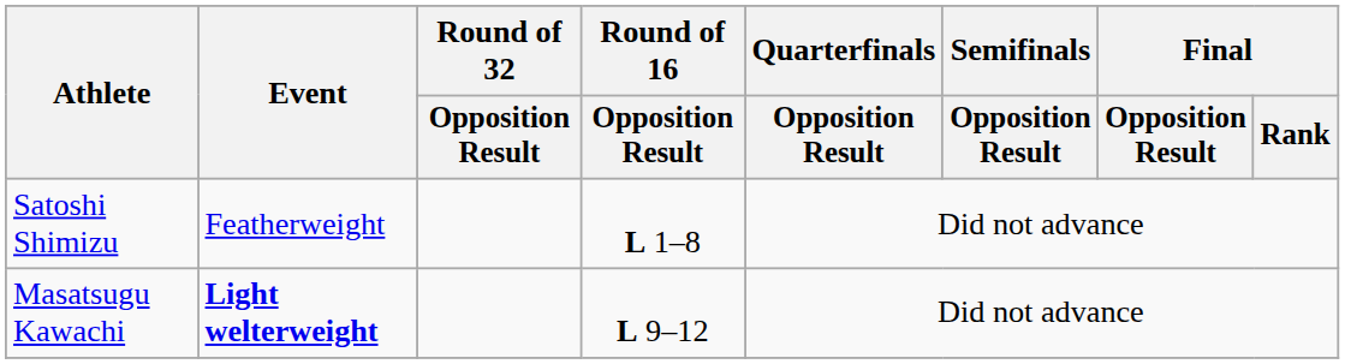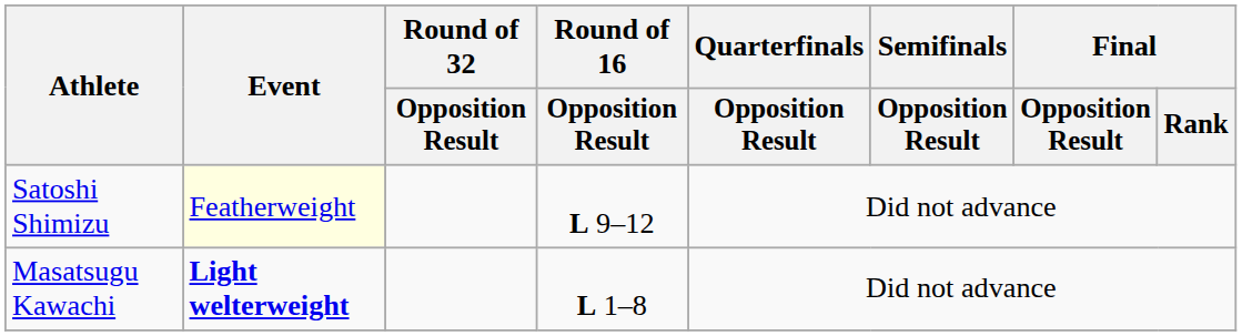Satoshi Shimizu | Event: no background -> lightyellow background
Satoshi Shimizu | Round of 16 / Opposition Result: L 1–8 -> L 9–12
Masatsugu Kawachi | Round of 16 / Opposition Result: L 9–12 -> L 1–8
